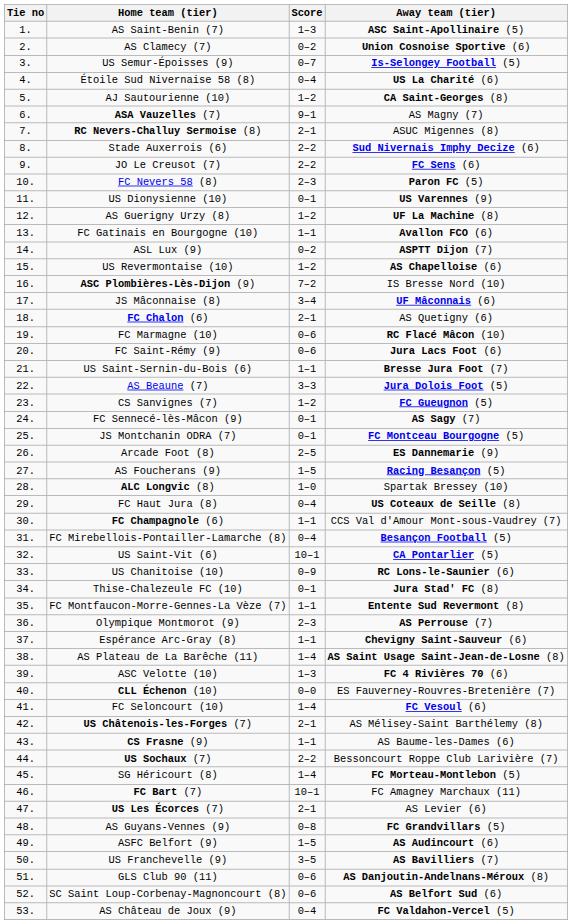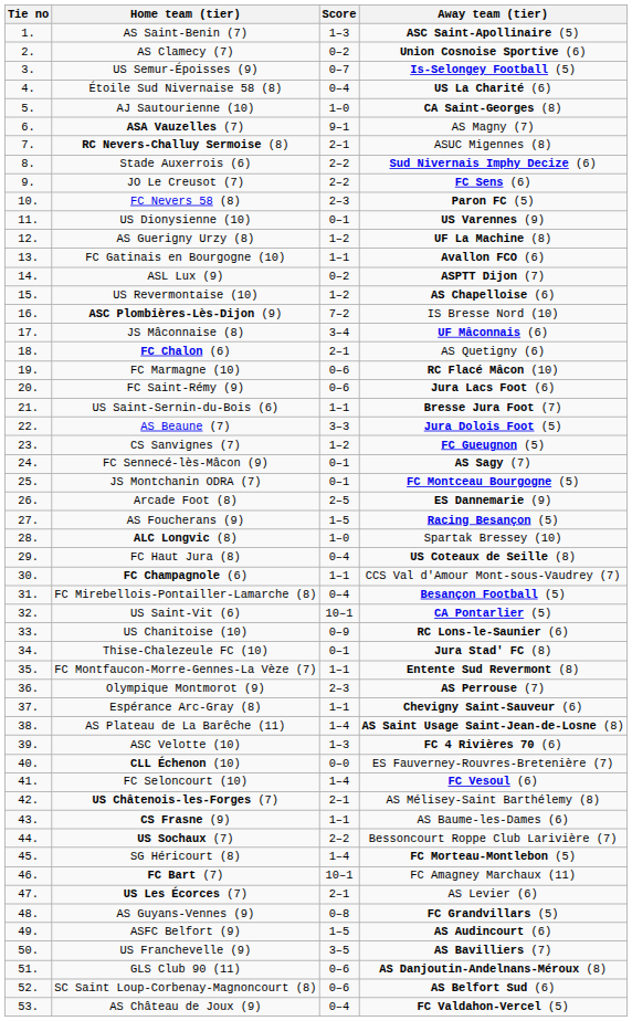AJ Sautourienne (10) | Score: 1–2 -> 1–0
